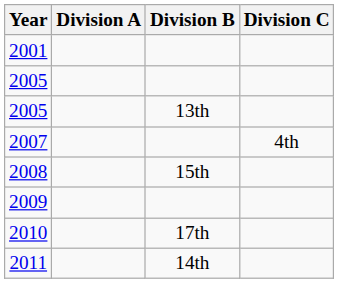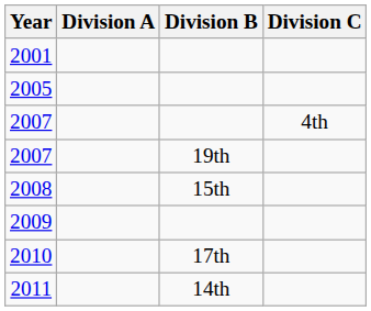- row: 2005 | 13th
+ row: 2007 | 19th
